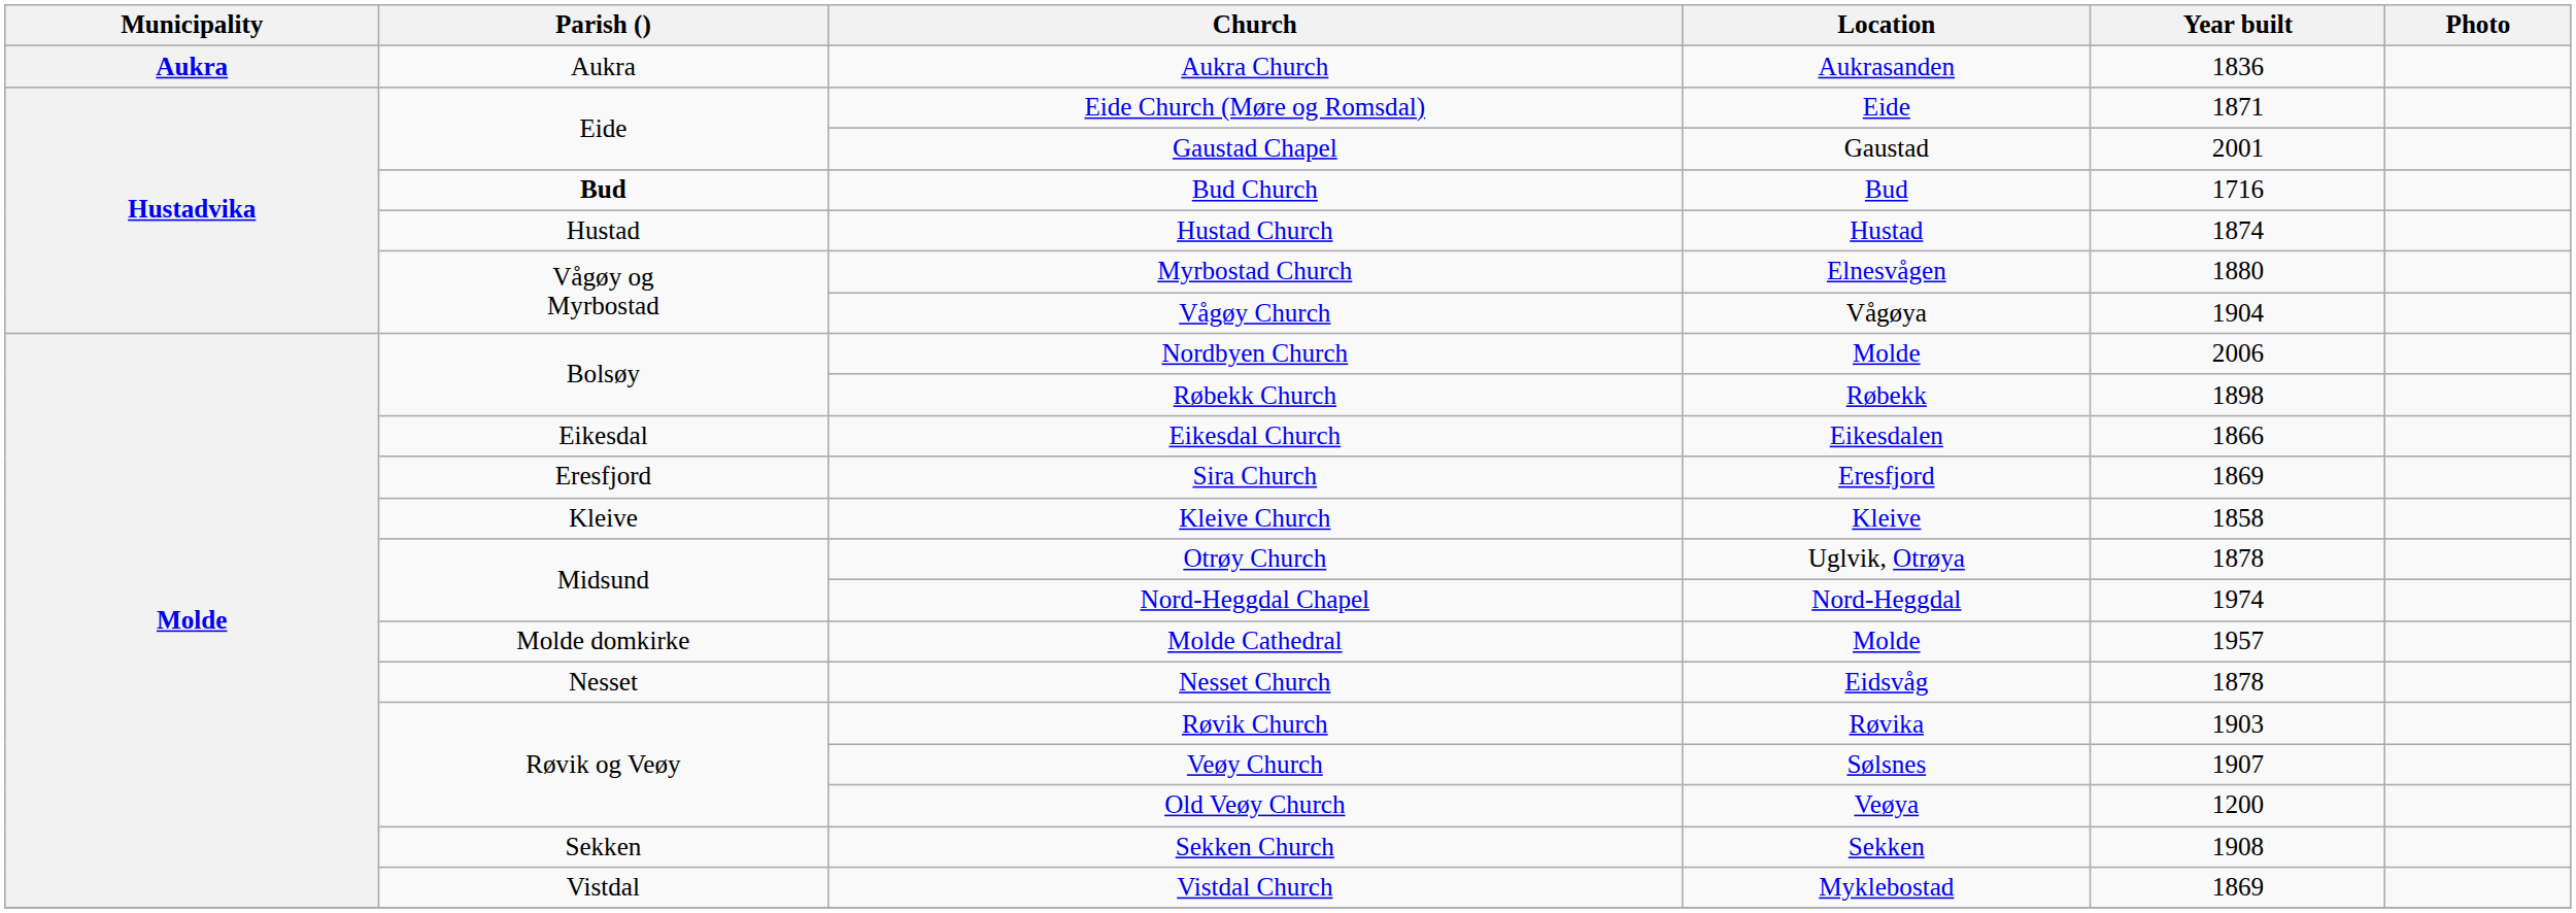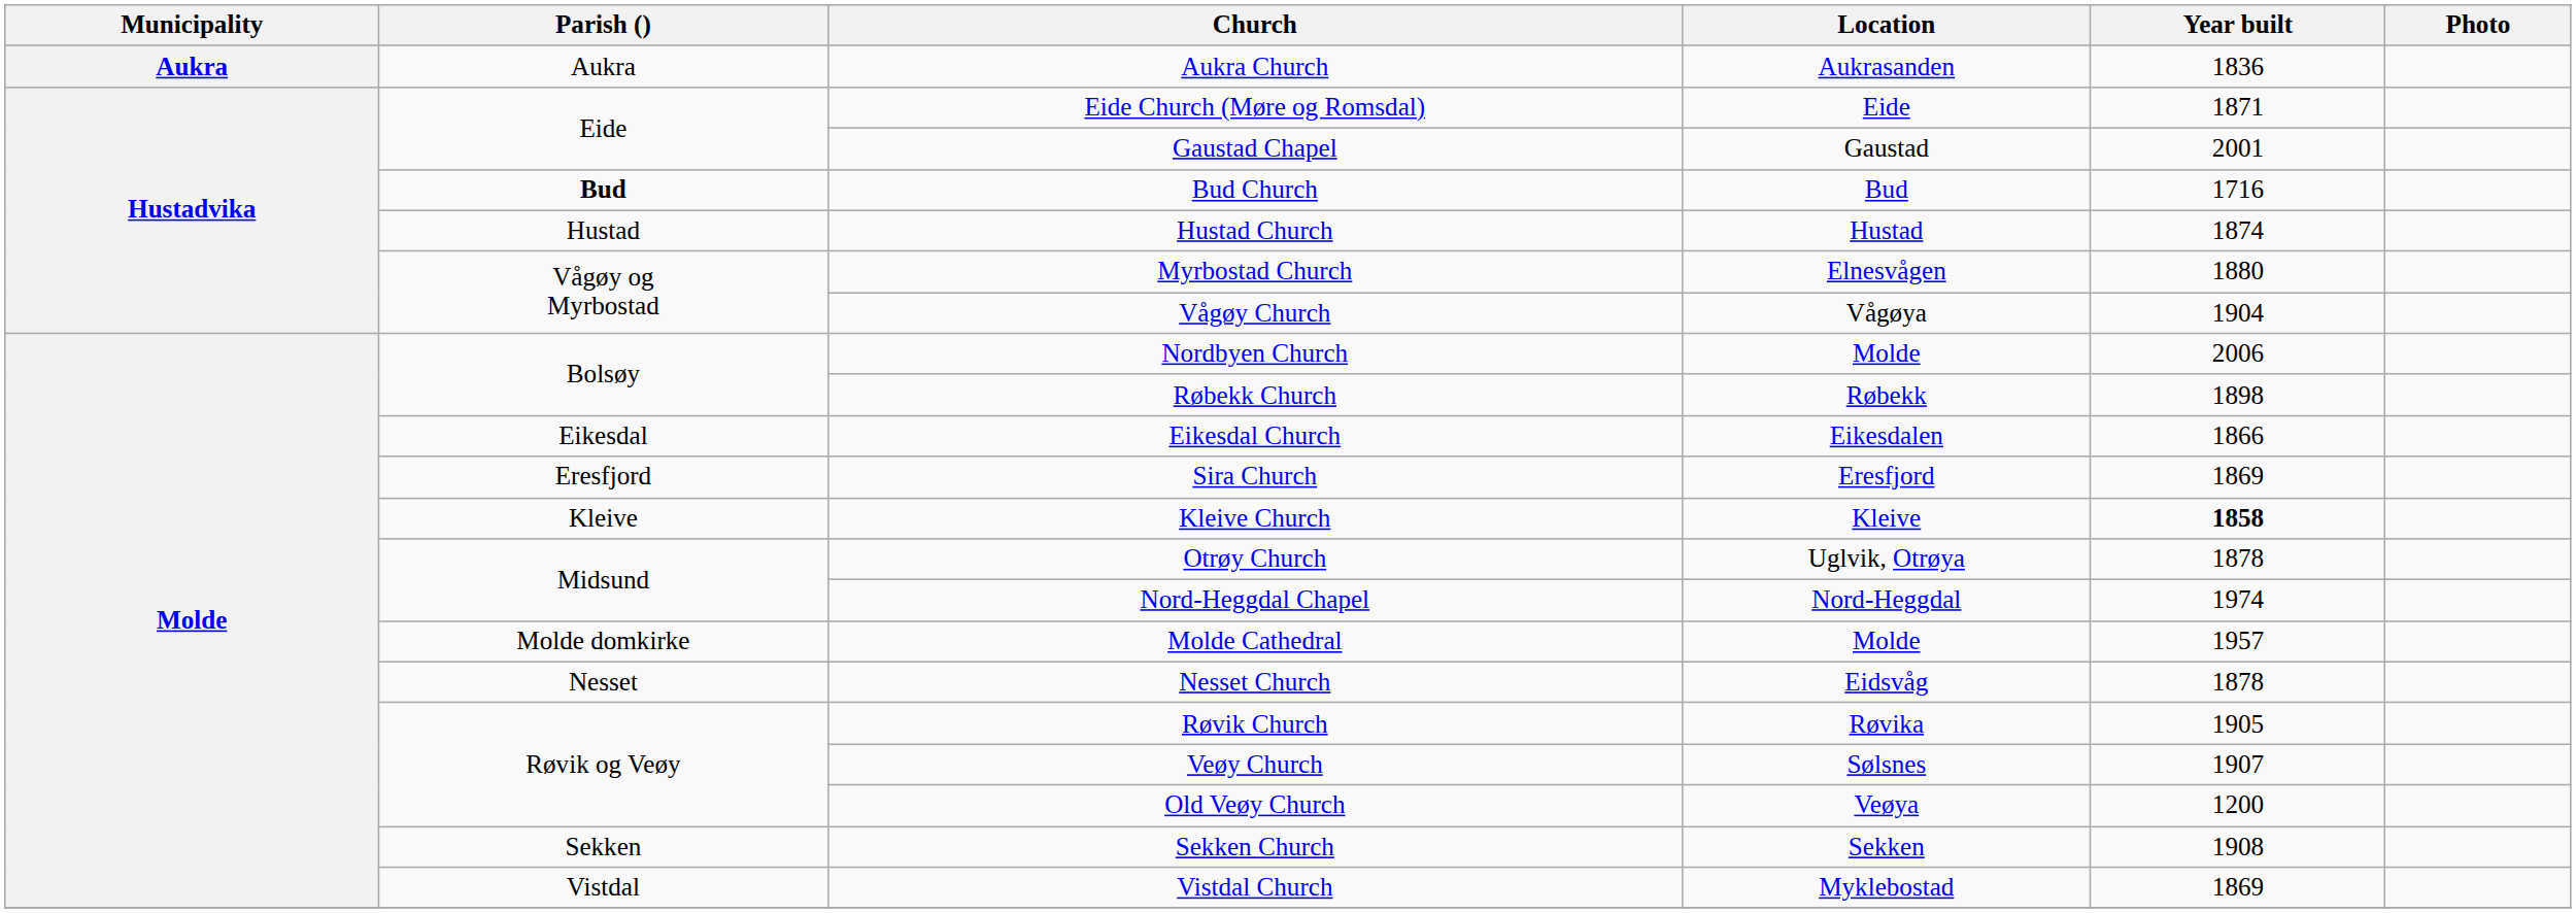Kleive Church | Year built: normal -> bold
Røvik Church | Year built: 1903 -> 1905
